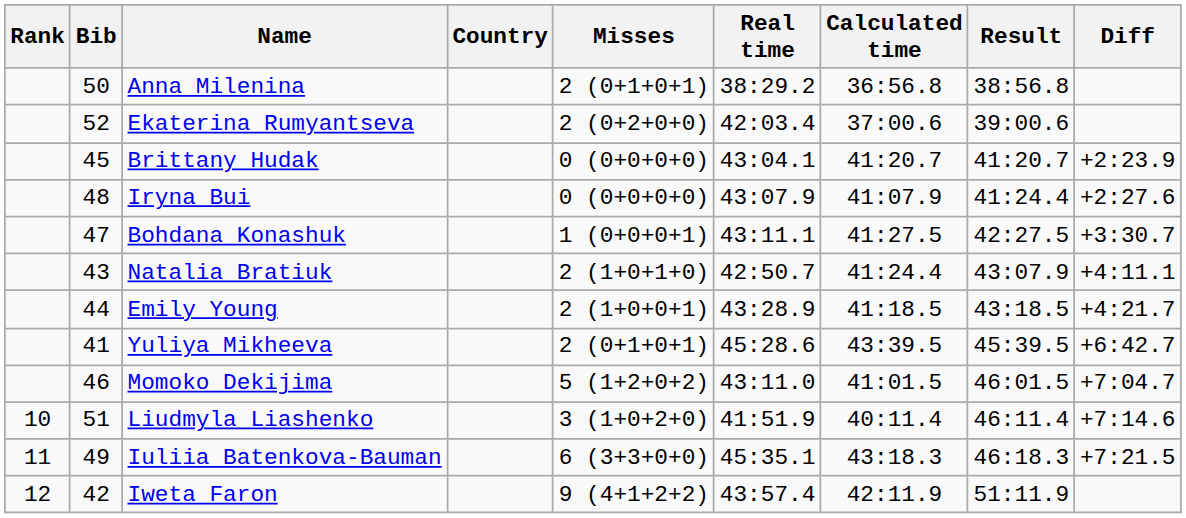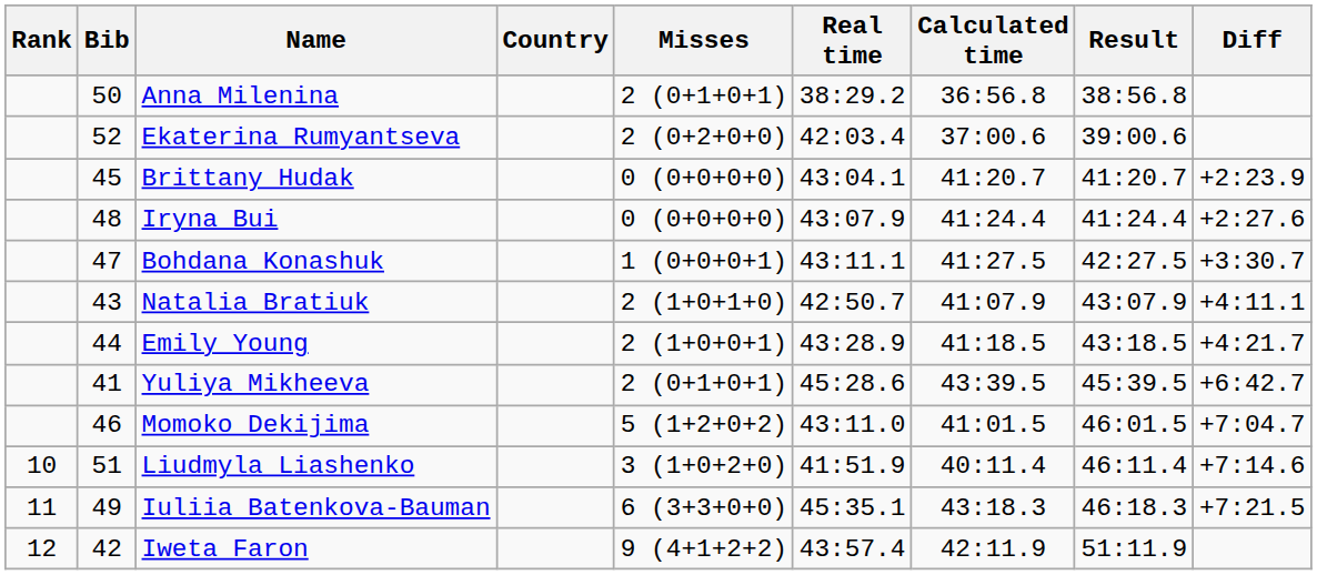Iryna Bui | Calculated time: 41:07.9 -> 41:24.4
Natalia Bratiuk | Calculated time: 41:24.4 -> 41:07.9
